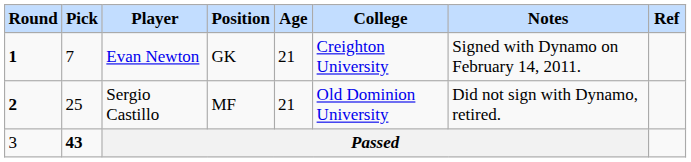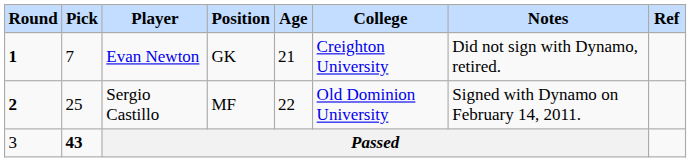Evan Newton | Notes: Signed with Dynamo on February 14, 2011. -> Did not sign with Dynamo, retired.
Sergio Castillo | Age: 21 -> 22
Sergio Castillo | Notes: Did not sign with Dynamo, retired. -> Signed with Dynamo on February 14, 2011.
